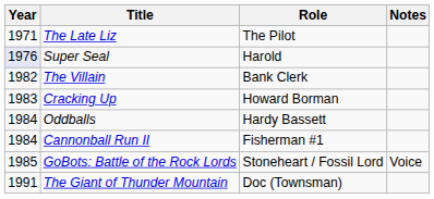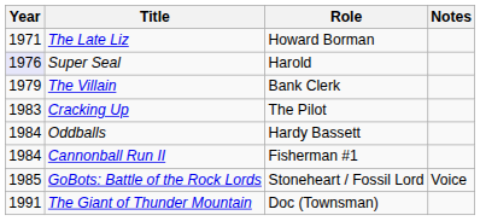The Late Liz | Role: The Pilot -> Howard Borman
The Villain | Year: 1982 -> 1979
Cracking Up | Role: Howard Borman -> The Pilot
